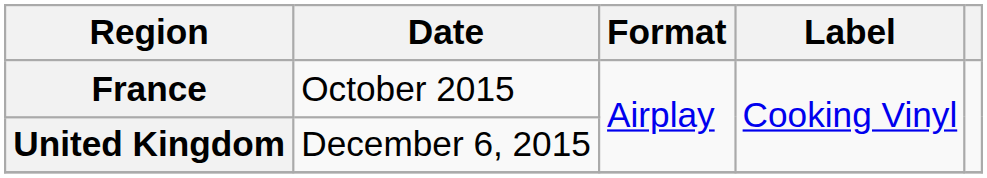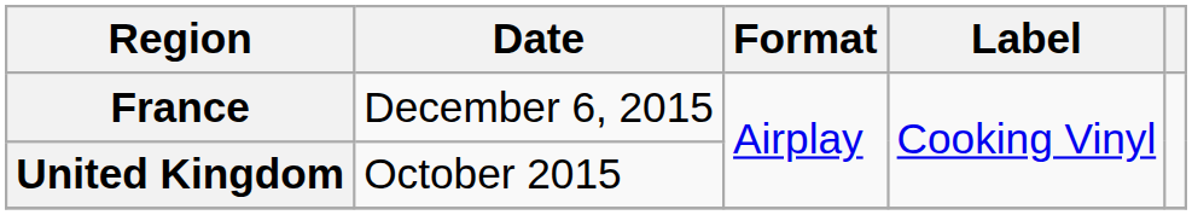France | Date: October 2015 -> December 6, 2015
United Kingdom | Date: December 6, 2015 -> October 2015
